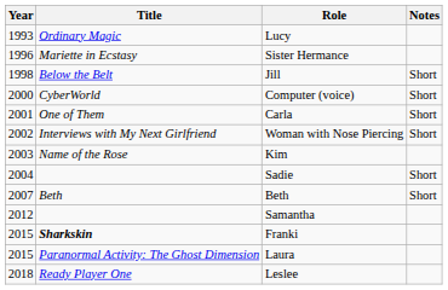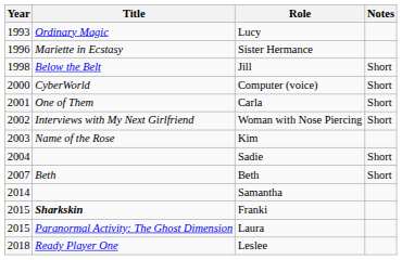Samantha | Year: 2012 -> 2014
